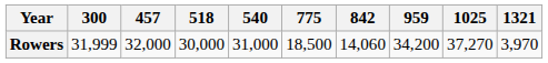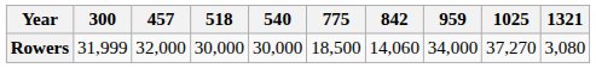Rowers | 540: 31,000 -> 30,000
Rowers | 959: 34,200 -> 34,000
Rowers | 1321: 3,970 -> 3,080
